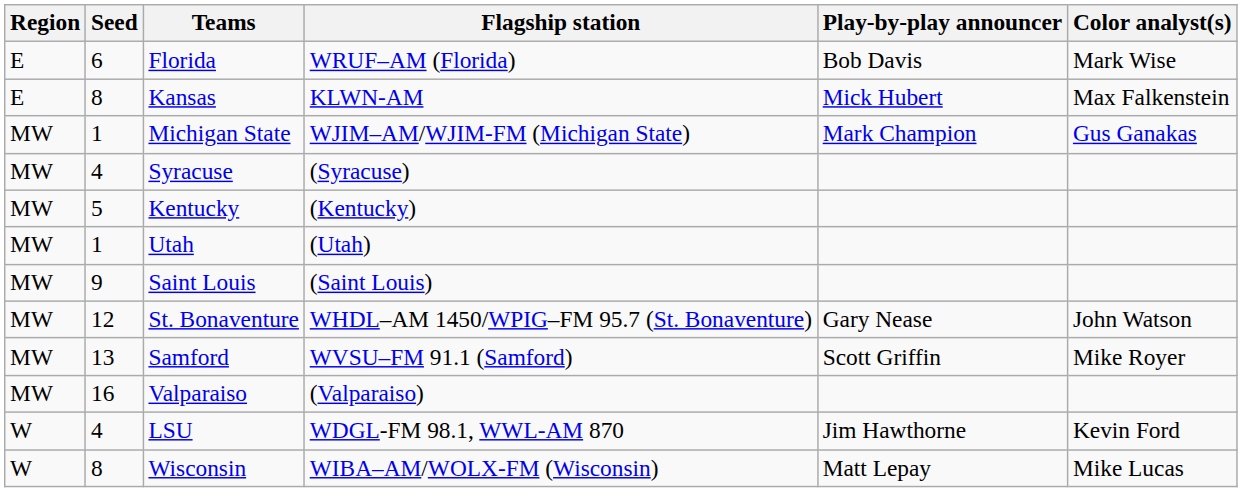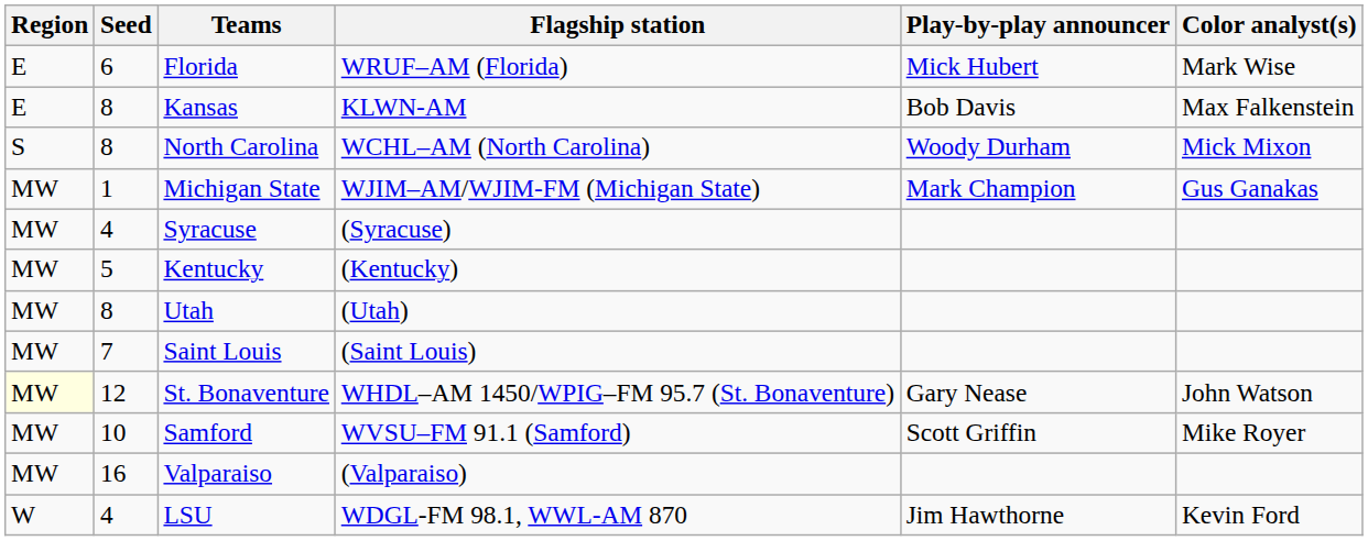Florida | Play-by-play announcer: Bob Davis -> Mick Hubert
Kansas | Play-by-play announcer: Mick Hubert -> Bob Davis
+ row: S | 8 | North Carolina | WCHL–AM (North Carolina) | Woody Durham | Mick Mixon
Utah | Seed: 1 -> 8
Saint Louis | Seed: 9 -> 7
St. Bonaventure | Region: no background -> lightyellow background
Samford | Seed: 13 -> 10
- row: W | 8 | Wisconsin | WIBA–AM/WOLX-FM (Wisconsin) | Matt Lepay | Mike Lucas
